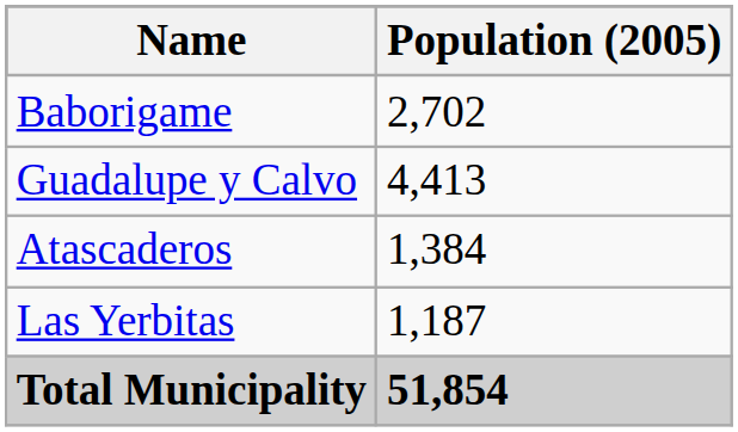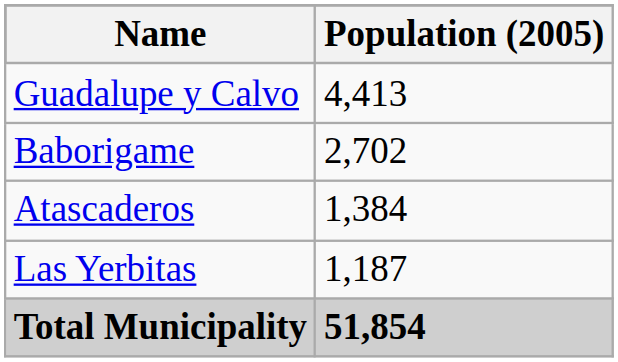rows swapped: Guadalupe y Calvo <-> Baborigame
